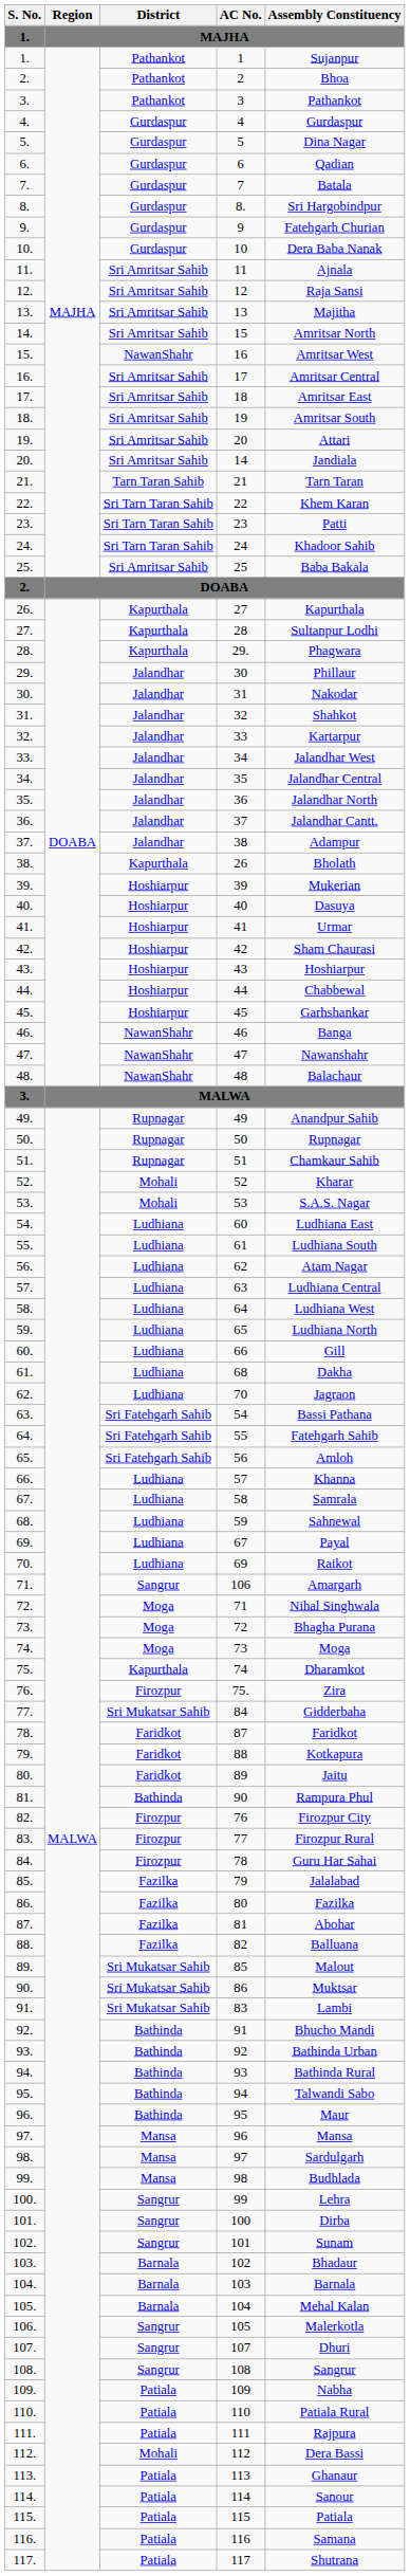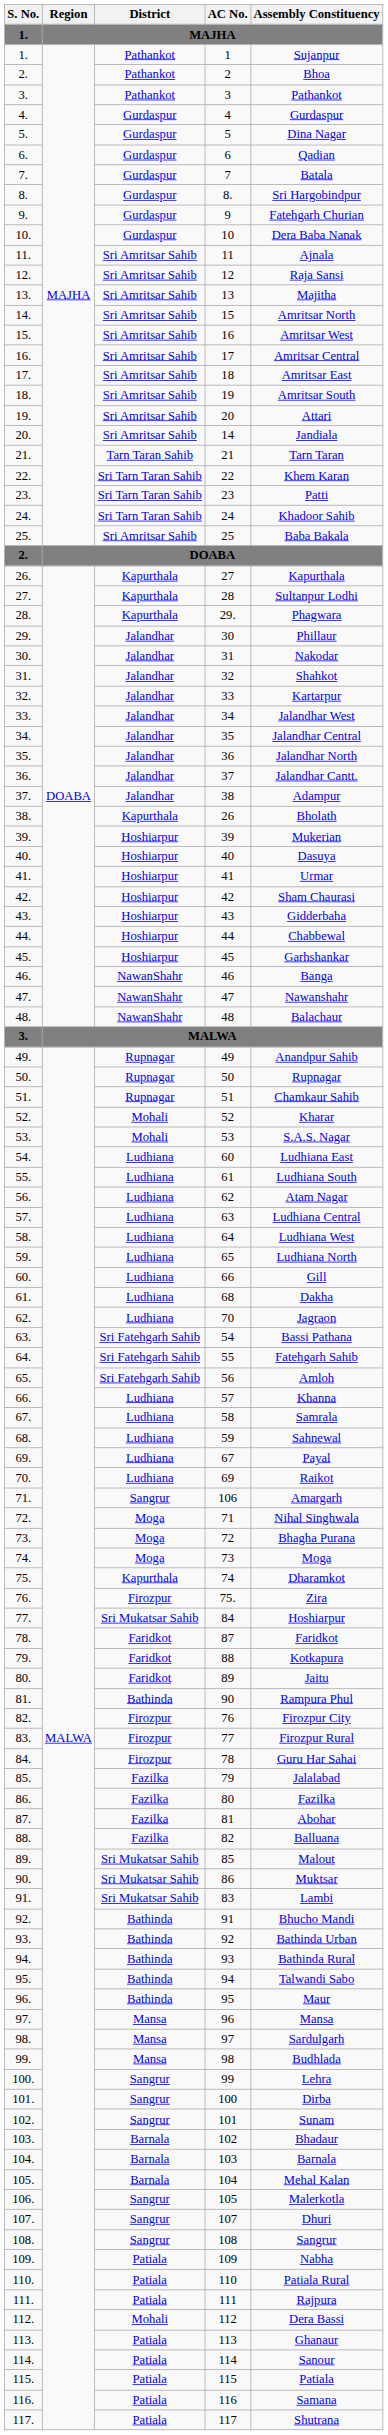16 | District: NawanShahr -> Sri Amritsar Sahib
43 | Assembly Constituency: Hoshiarpur -> Gidderbaha
84 | Assembly Constituency: Gidderbaha -> Hoshiarpur
